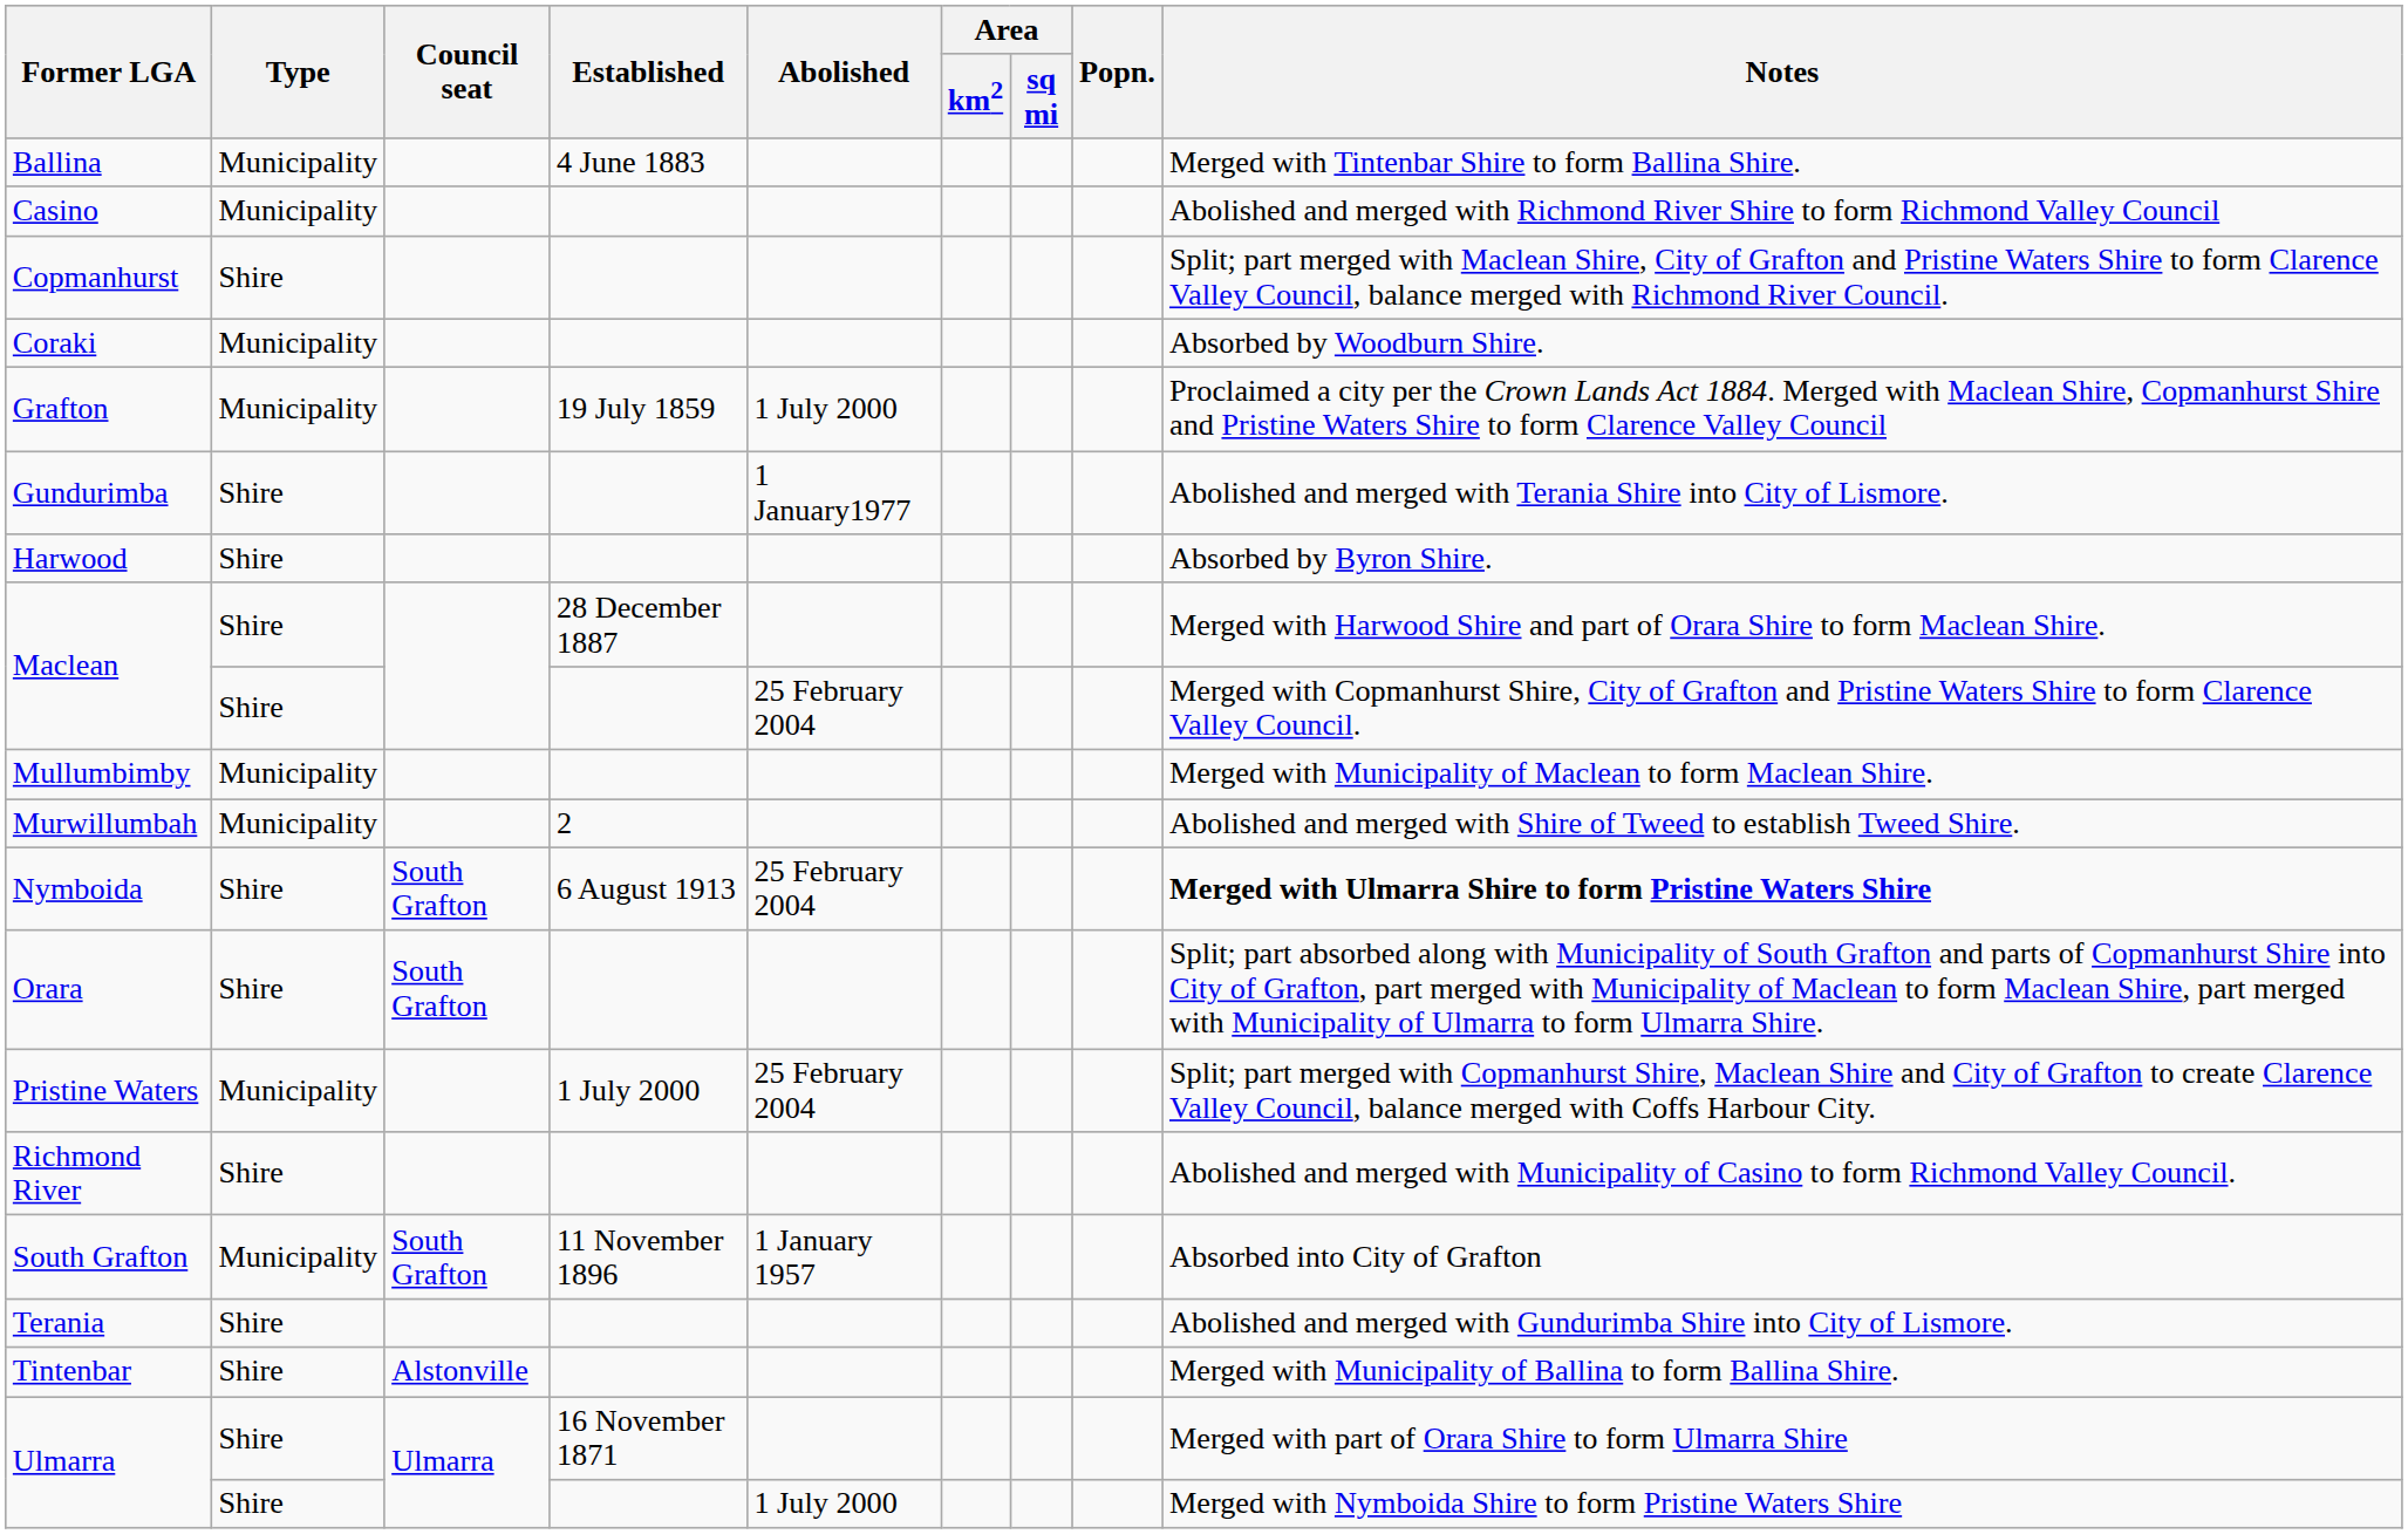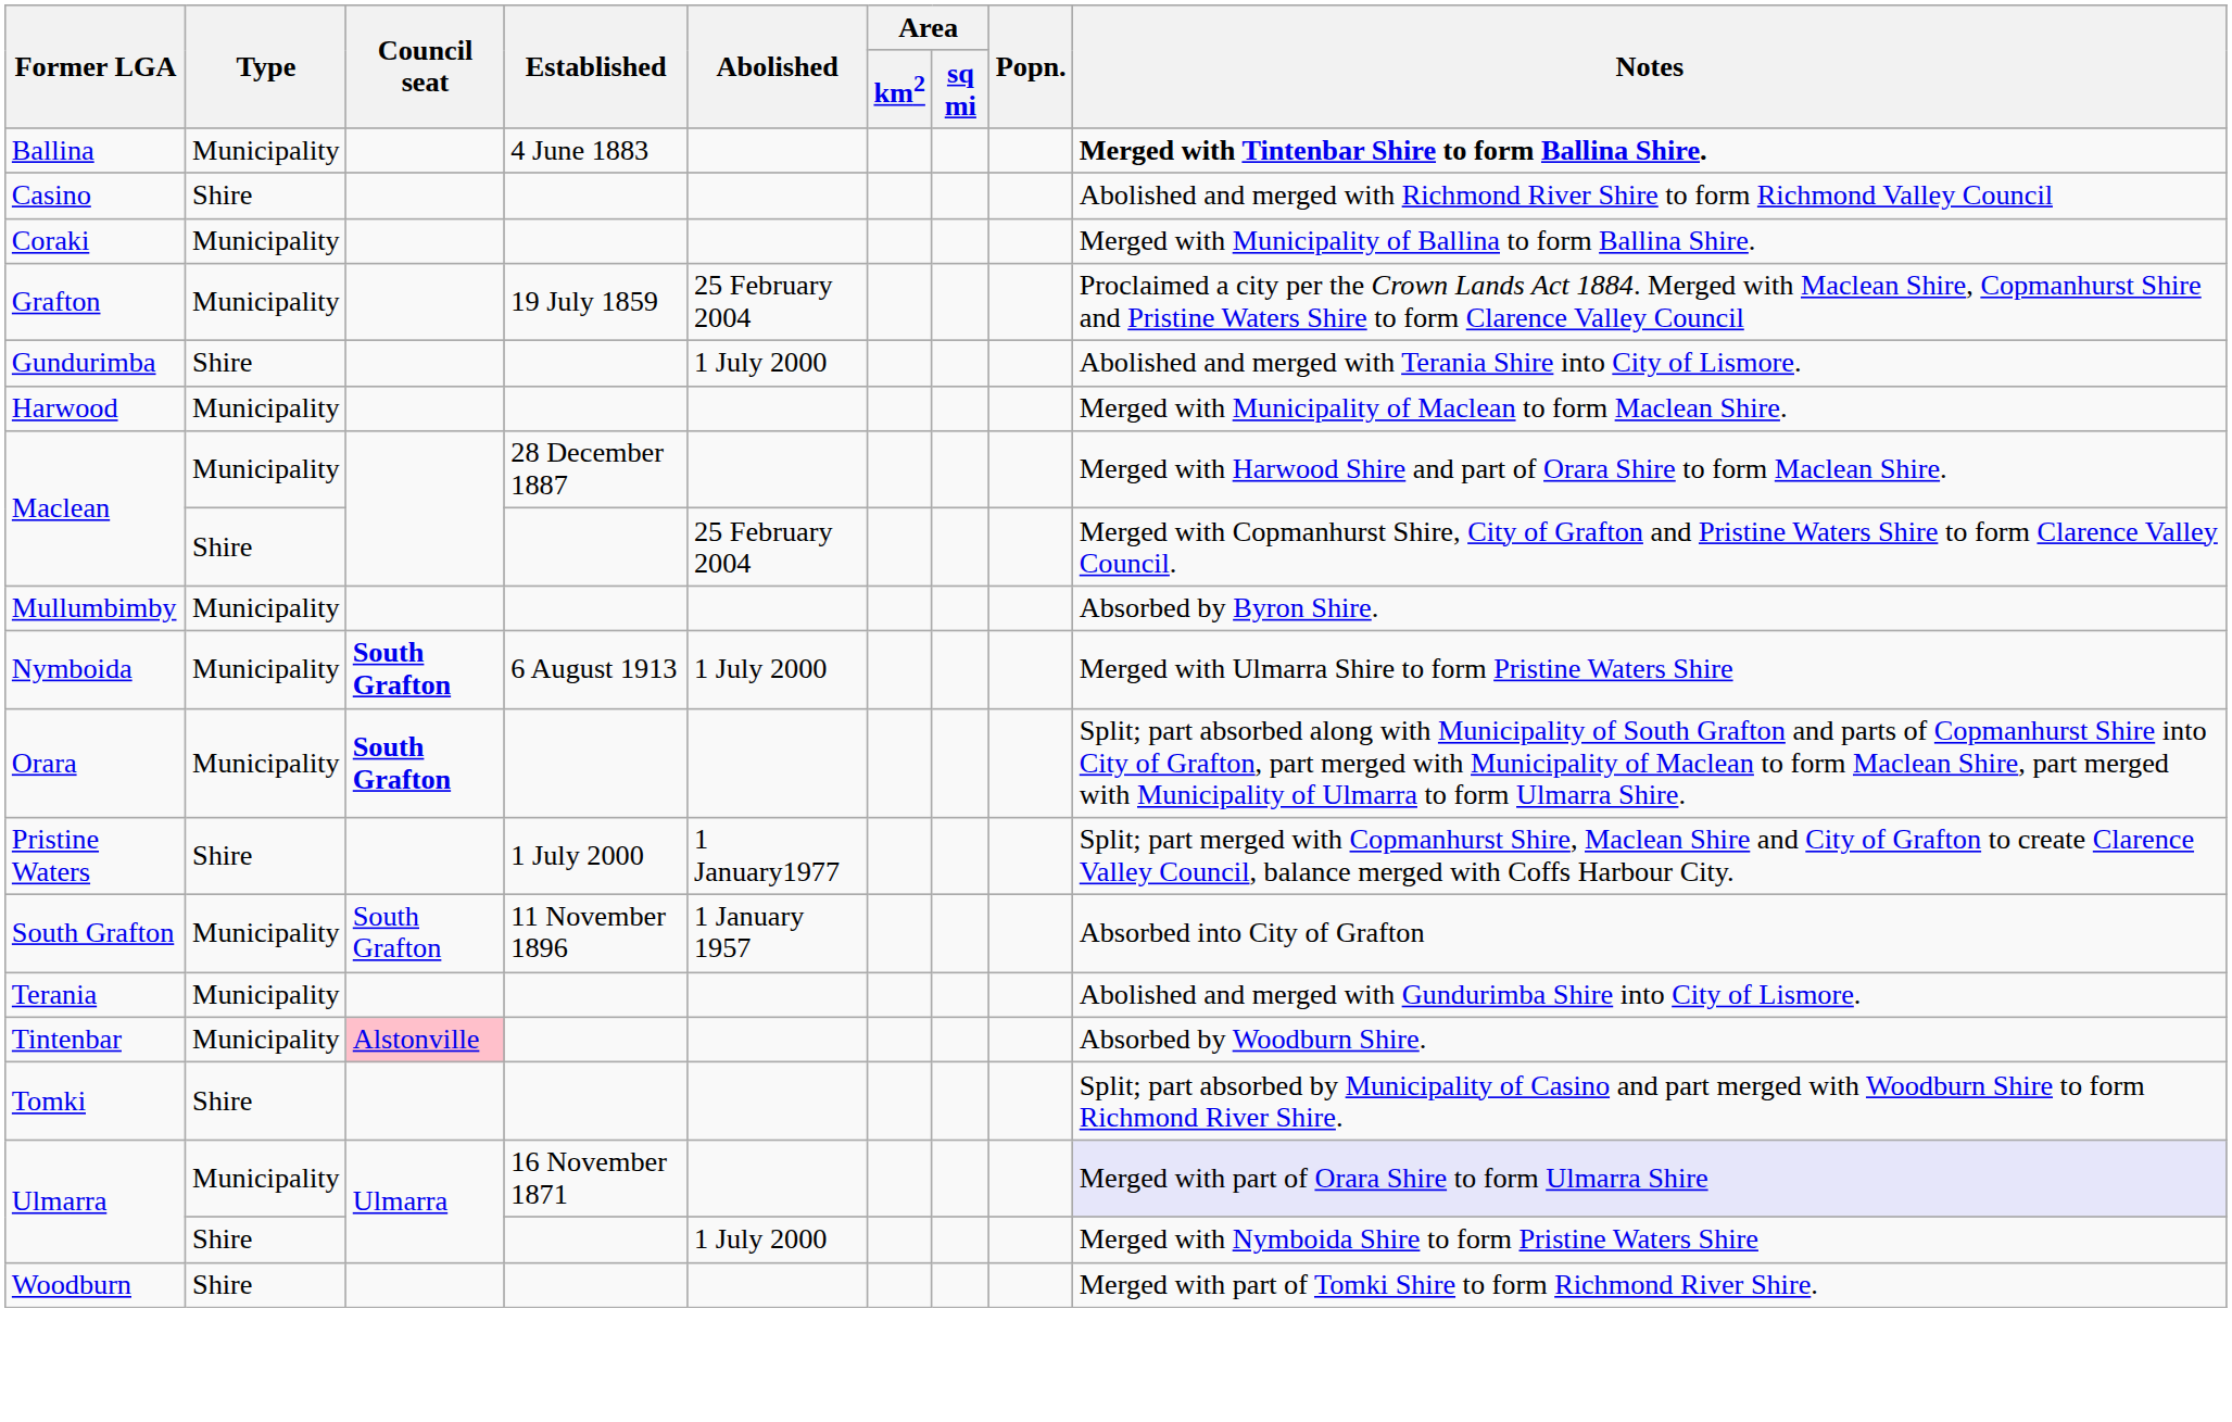Ballina | Notes: normal -> bold
Casino | Type: Municipality -> Shire
- row: Copmanhurst | Shire | Split; part merged with Maclean Shire, City of Grafton and Pristine Waters Shire to form Clarence Valley Council, balance merged with Richmond River Council.
Coraki | Notes: Absorbed by Woodburn Shire. -> Merged with Municipality of Ballina to form Ballina Shire.
Grafton | Abolished: 1 July 2000 -> 25 February 2004
Gundurimba | Abolished: 1 January1977 -> 1 July 2000
Harwood | Type: Shire -> Municipality
Harwood | Notes: Absorbed by Byron Shire. -> Merged with Municipality of Maclean to form Maclean Shire.
Maclean / 28 December 1887 | Type: Shire -> Municipality
Mullumbimby | Notes: Merged with Municipality of Maclean to form Maclean Shire. -> Absorbed by Byron Shire.
- row: Murwillumbah | Municipality | 2 | Abolished and merged with Shire of Tweed to establish Tweed Shire.
Nymboida | Type: Shire -> Municipality
Nymboida | Council seat: normal -> bold
Nymboida | Abolished: 25 February 2004 -> 1 July 2000
Nymboida | Notes: bold -> normal
Orara | Type: Shire -> Municipality
Orara | Council seat: normal -> bold
Pristine Waters | Type: Municipality -> Shire
Pristine Waters | Abolished: 25 February 2004 -> 1 January1977
- row: Richmond River | Shire | Abolished and merged with Municipality of Casino to form Richmond Valley Council.
Terania | Type: Shire -> Municipality
Tintenbar | Type: Shire -> Municipality
Tintenbar | Council seat: no background -> pink background
Tintenbar | Notes: Merged with Municipality of Ballina to form Ballina Shire. -> Absorbed by Woodburn Shire.
+ row: Tomki | Shire | Split; part absorbed by Municipality of Casino and part merged with Woodburn Shire to form Richmond River Shire.
Ulmarra / 16 November 1871 | Type: Shire -> Municipality
Ulmarra / 16 November 1871 | Notes: no background -> lavender background
+ row: Woodburn | Shire | Merged with part of Tomki Shire to form Richmond River Shire.
